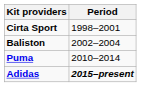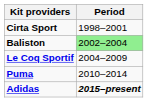Baliston | Period: no background -> lightgreen background
+ row: Le Coq Sportif | 2004–2009
